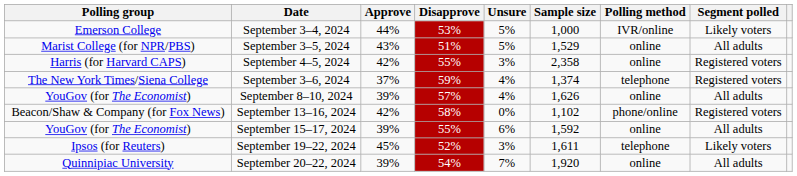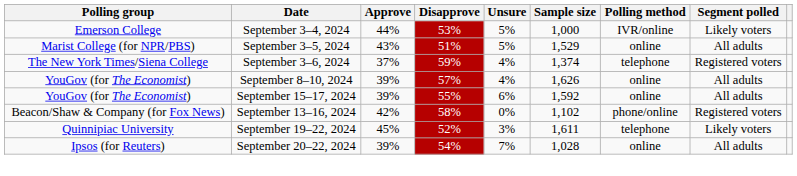- row: Harris (for Harvard CAPS) | September 4–5, 2024 | 42% | 55% | 3% | 2,358 | online | Registered voters
rows swapped: September 13–16, 2024 <-> September 15–17, 2024
September 19–22, 2024 | Polling group: Ipsos (for Reuters) -> Quinnipiac University
September 20–22, 2024 | Polling group: Quinnipiac University -> Ipsos (for Reuters)
September 20–22, 2024 | Sample size: 1,920 -> 1,028
